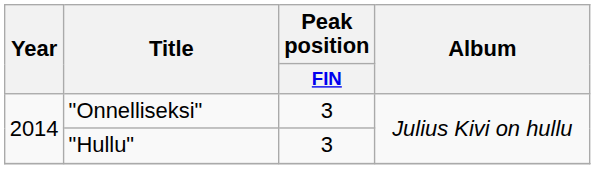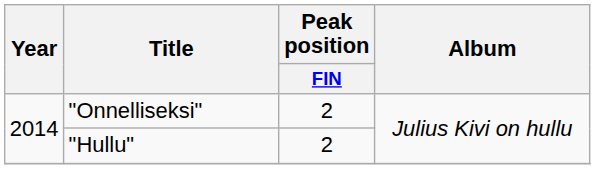"Onnelliseksi" | Peak position / FIN: 3 -> 2
"Hullu" | Peak position / FIN: 3 -> 2
